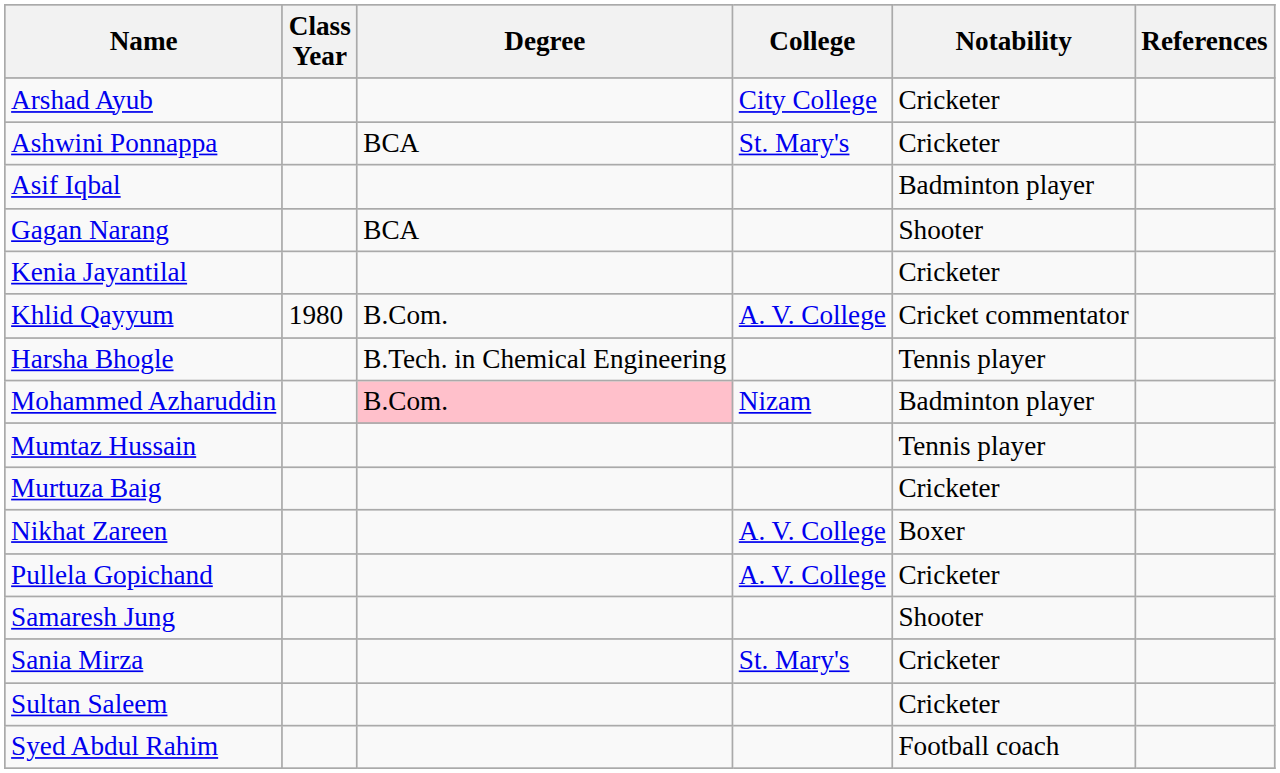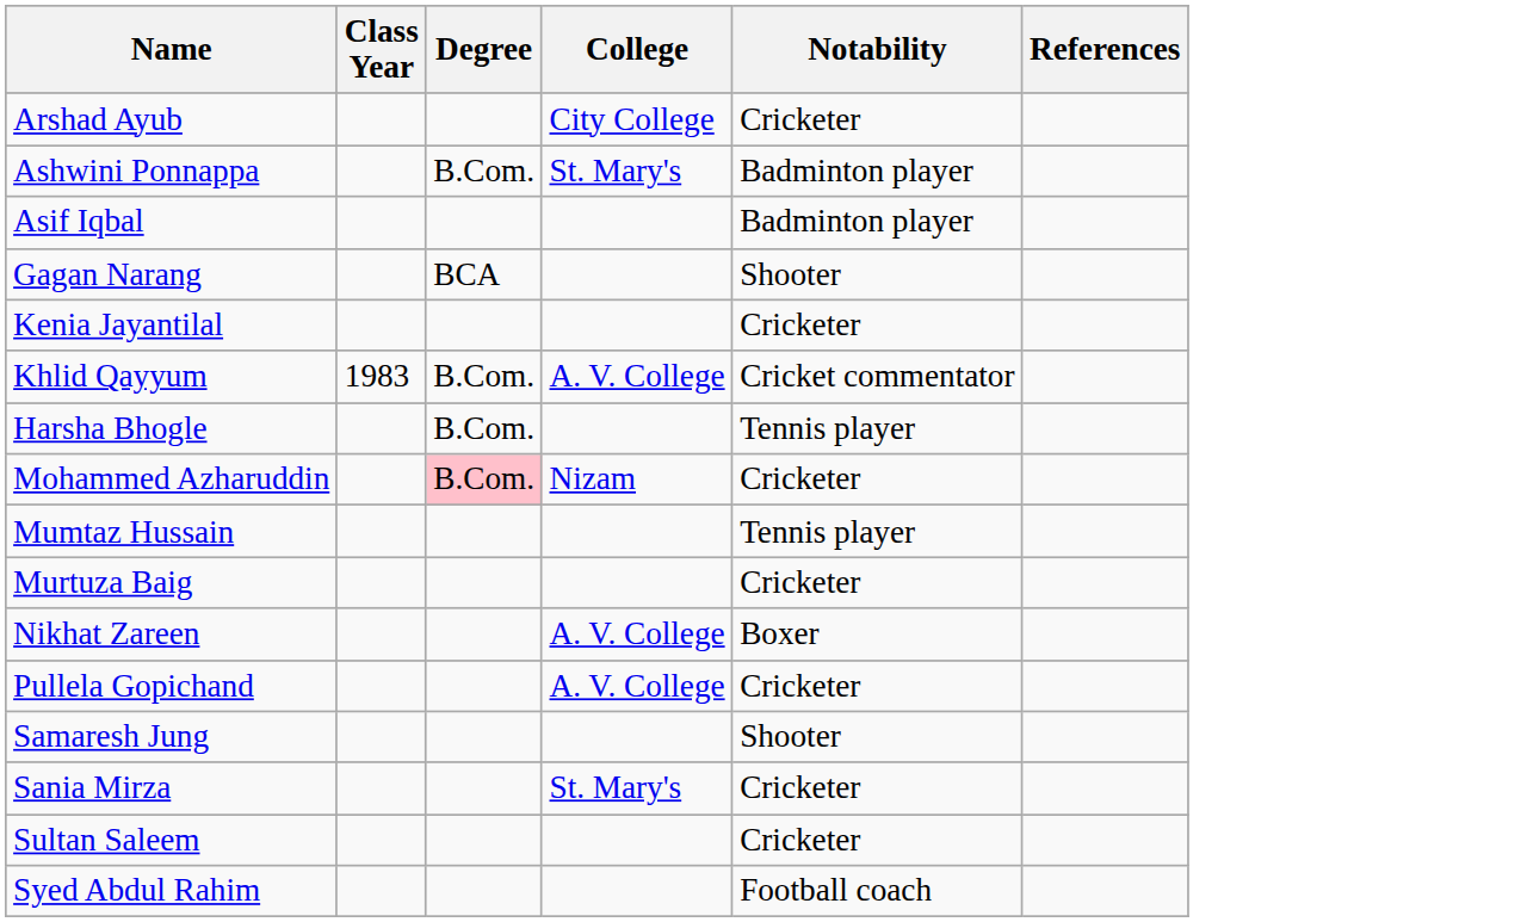Ashwini Ponnappa | Degree: BCA -> B.Com.
Ashwini Ponnappa | Notability: Cricketer -> Badminton player
Khlid Qayyum | Class Year: 1980 -> 1983
Harsha Bhogle | Degree: B.Tech. in Chemical Engineering -> B.Com.
Mohammed Azharuddin | Notability: Badminton player -> Cricketer
